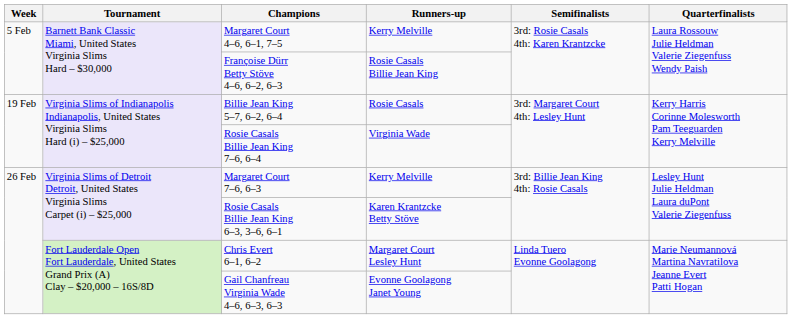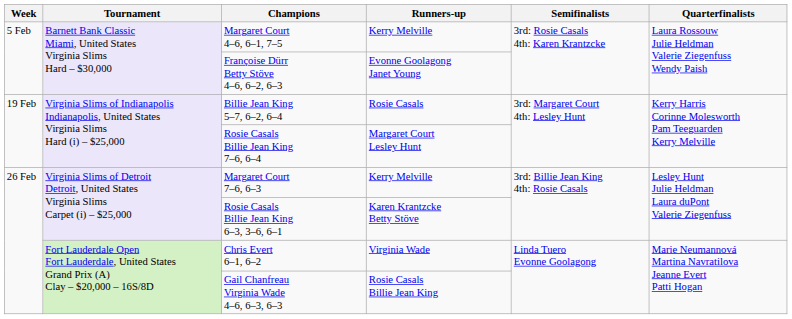Françoise Dürr Betty Stöve 4–6, 6–2, 6–3 | Runners-up: Rosie Casals Billie Jean King -> Evonne Goolagong Janet Young
Rosie Casals Billie Jean King 7–6, 6–4 | Runners-up: Virginia Wade -> Margaret Court Lesley Hunt
Chris Evert 6–1, 6–2 | Runners-up: Margaret Court Lesley Hunt -> Virginia Wade
Gail Chanfreau Virginia Wade 4–6, 6–3, 6–3 | Runners-up: Evonne Goolagong Janet Young -> Rosie Casals Billie Jean King
